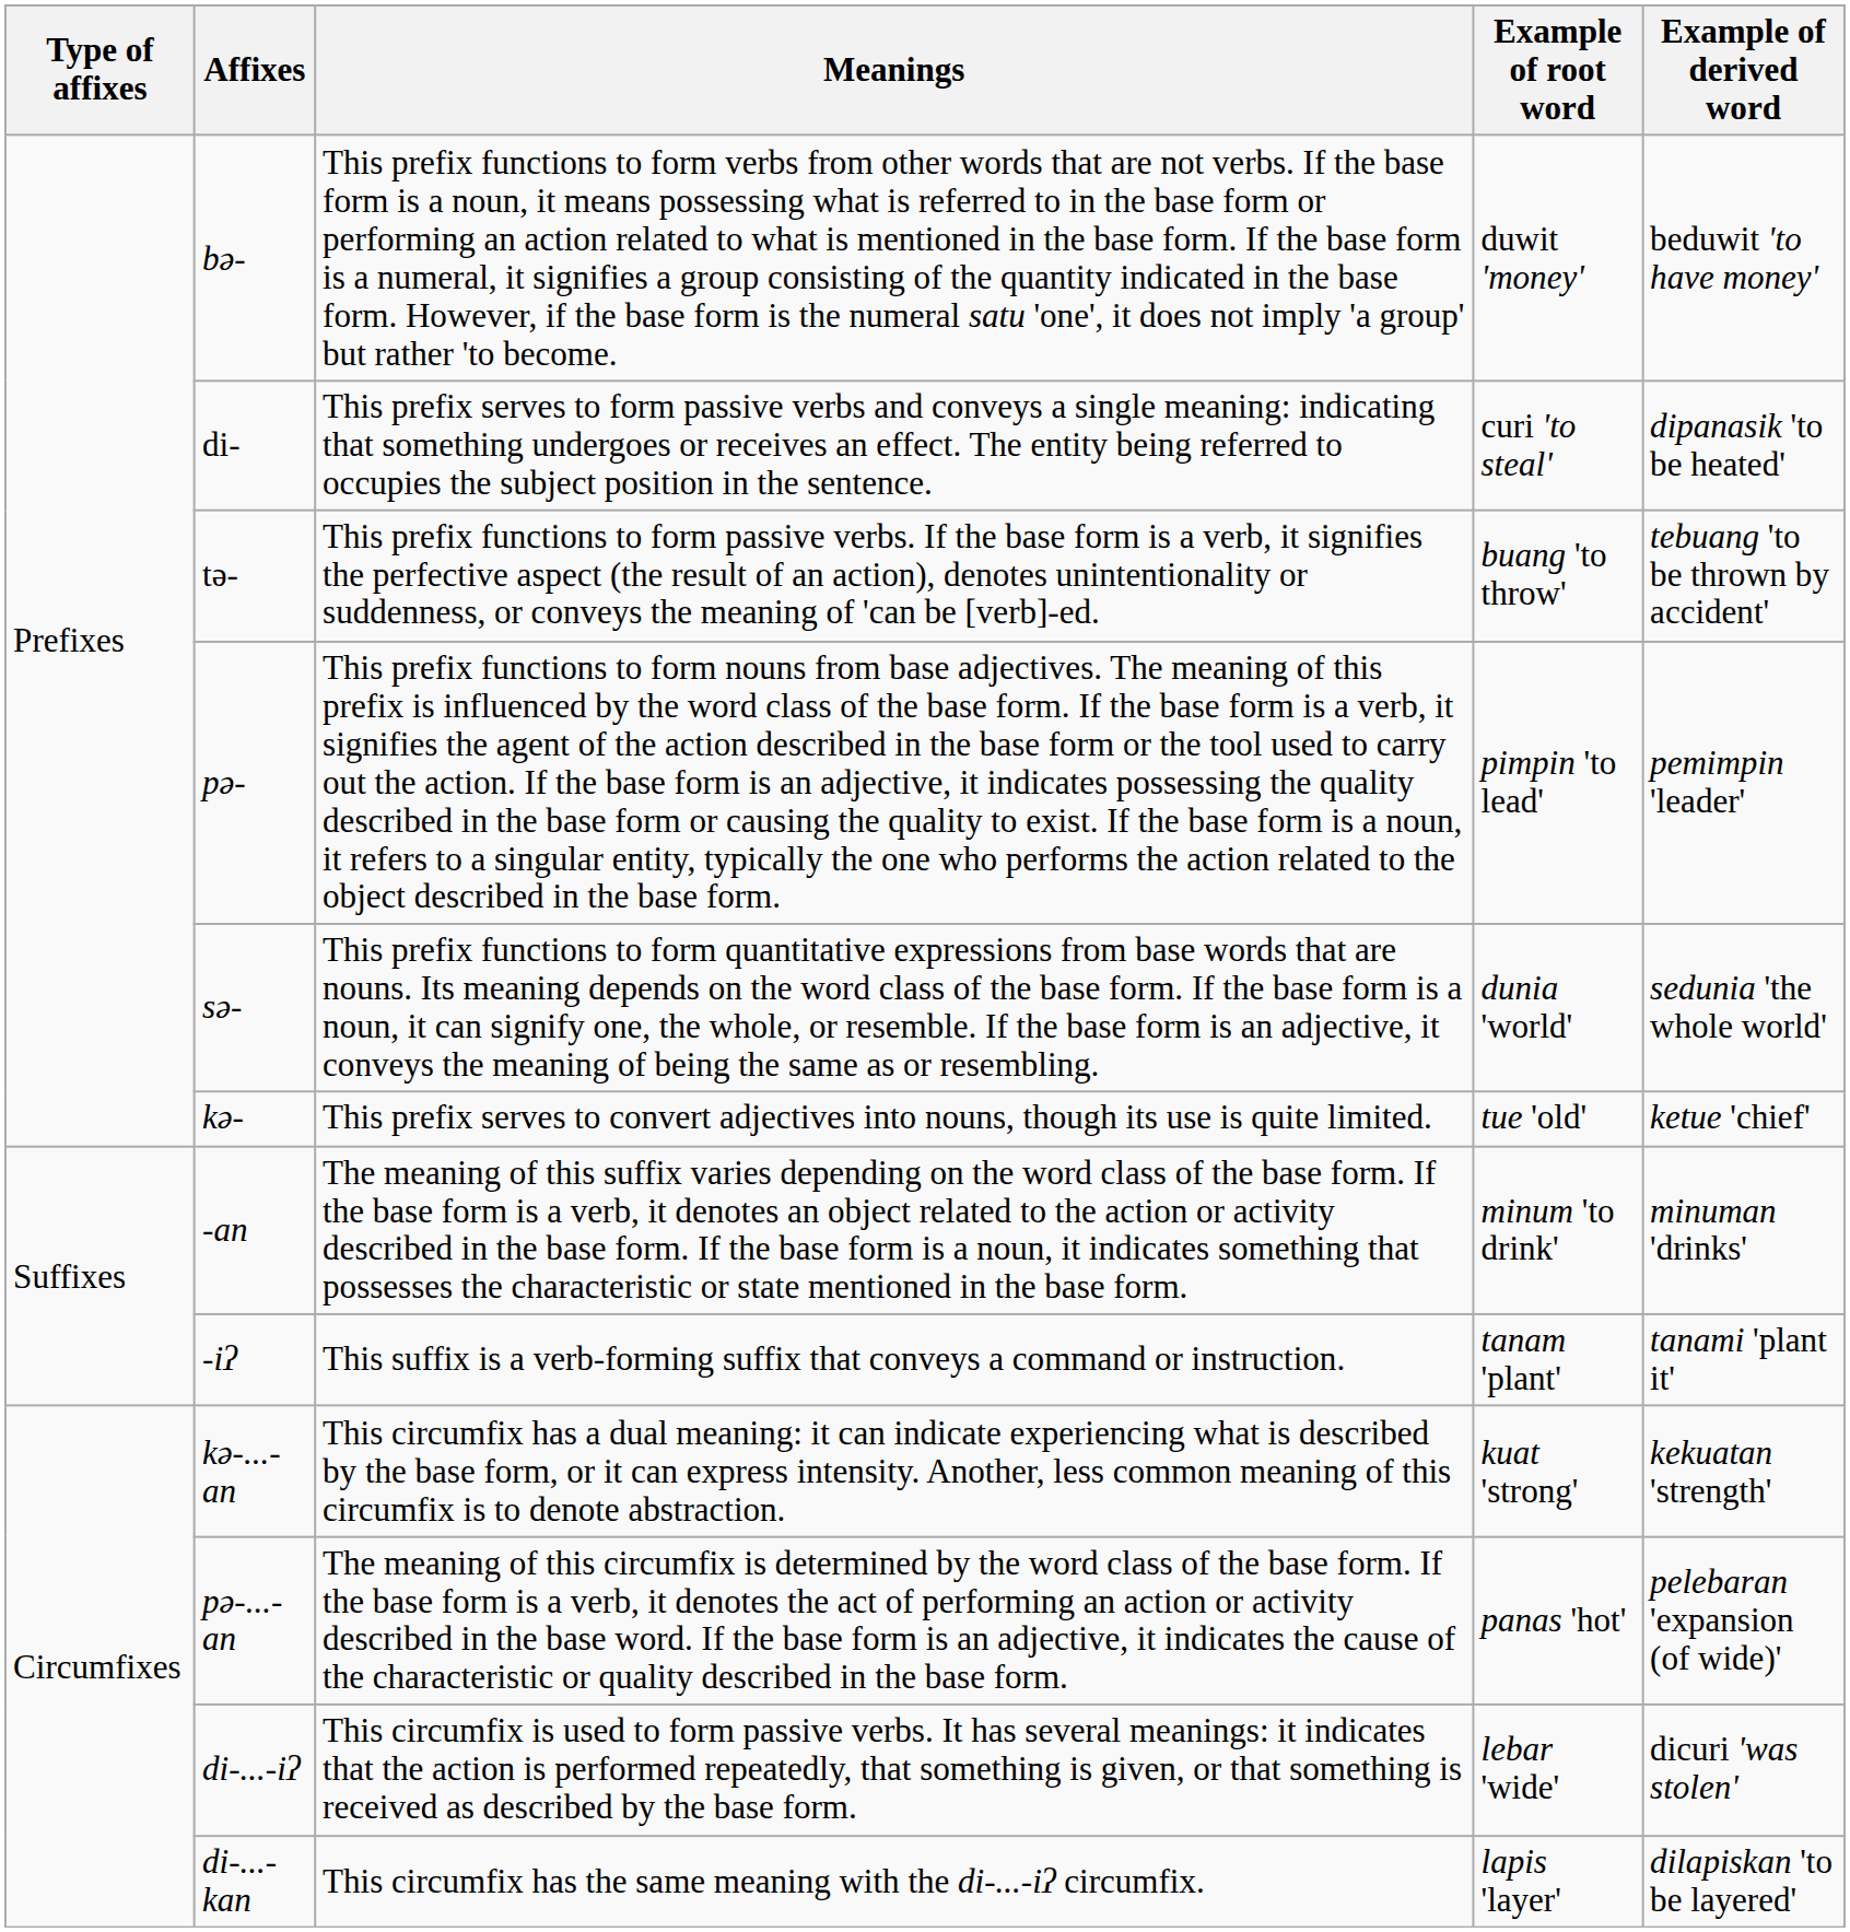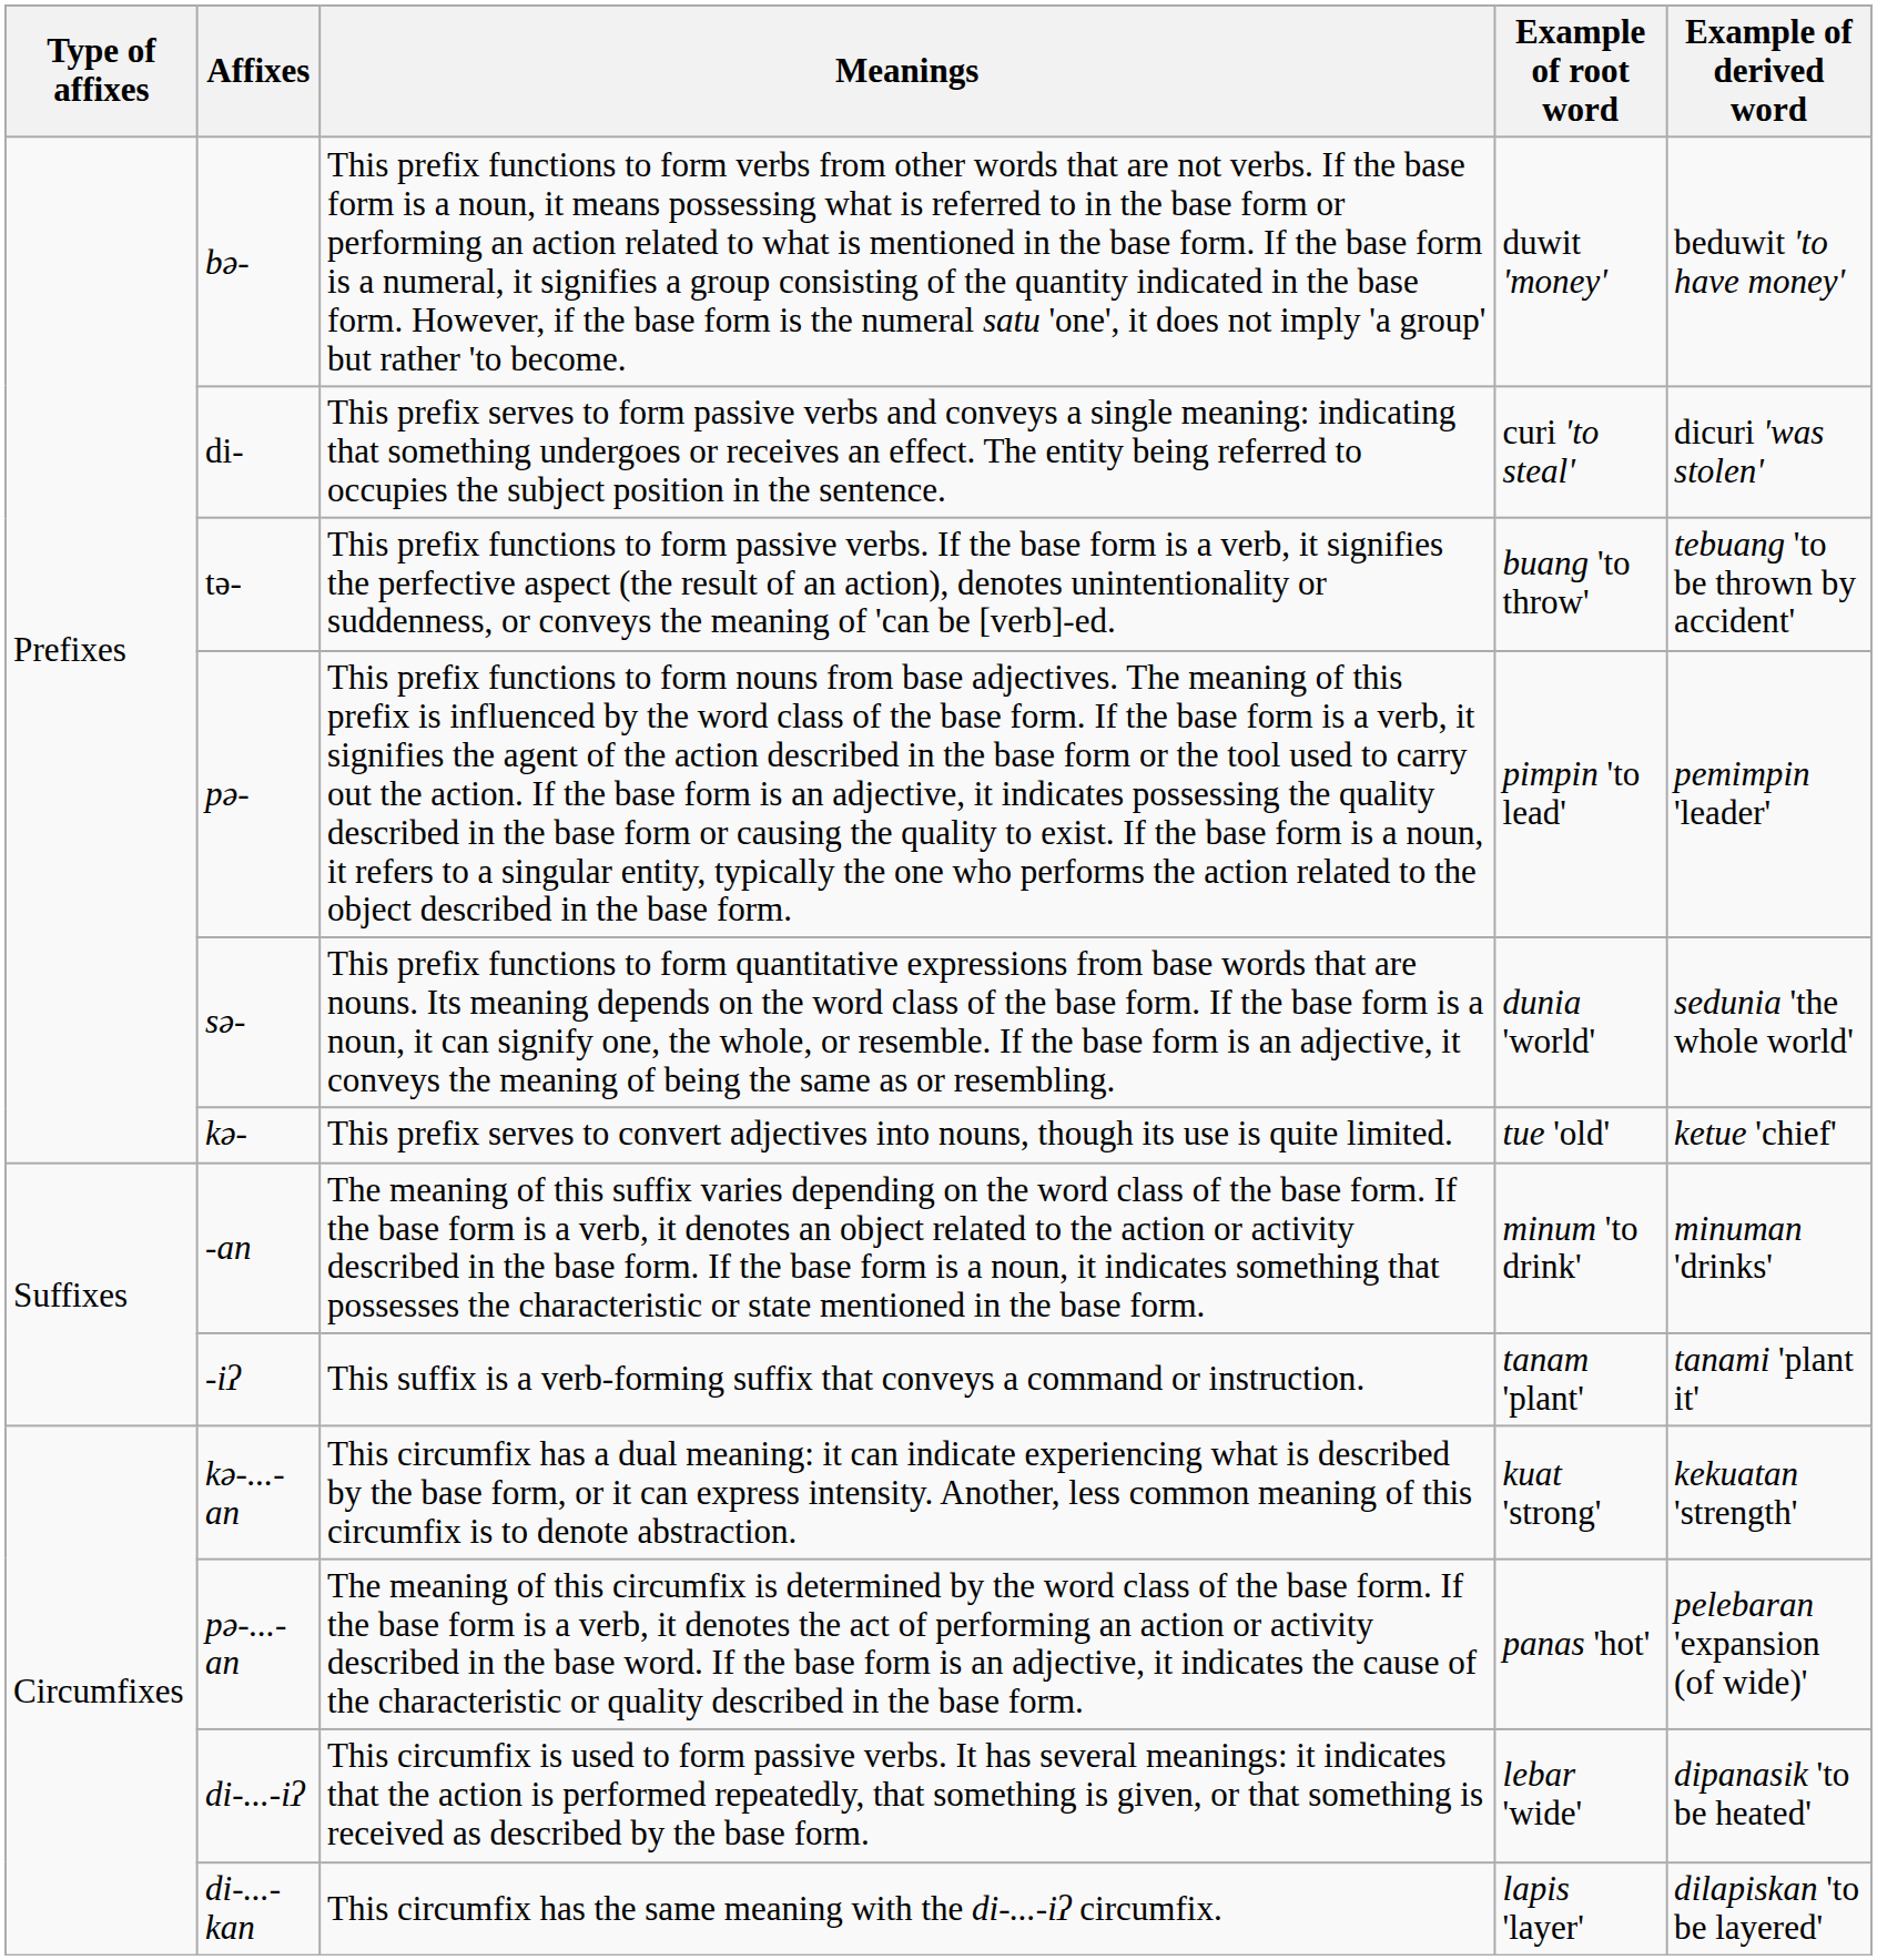di- | Example of derived word: dipanasik 'to be heated' -> dicuri 'was stolen'
di-...-iʔ | Example of derived word: dicuri 'was stolen' -> dipanasik 'to be heated'
